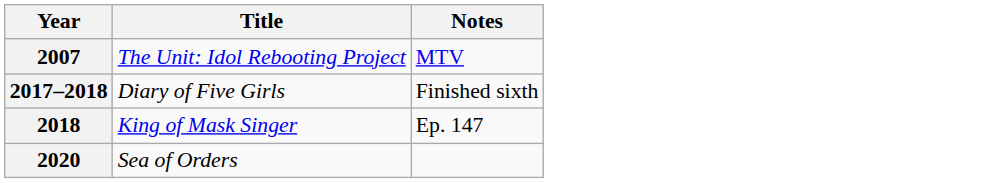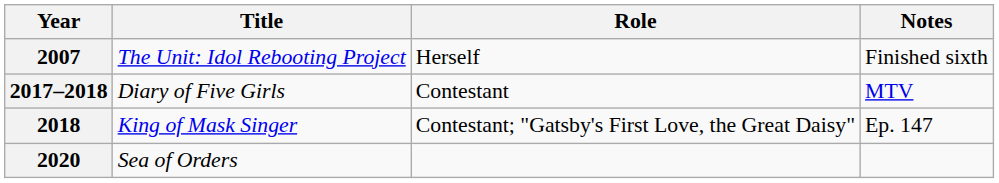+ column: Role | Herself | Contestant | Contestant; "Gatsby's First Love, the Great Daisy"
2007 | Notes: MTV -> Finished sixth
2017–2018 | Notes: Finished sixth -> MTV
